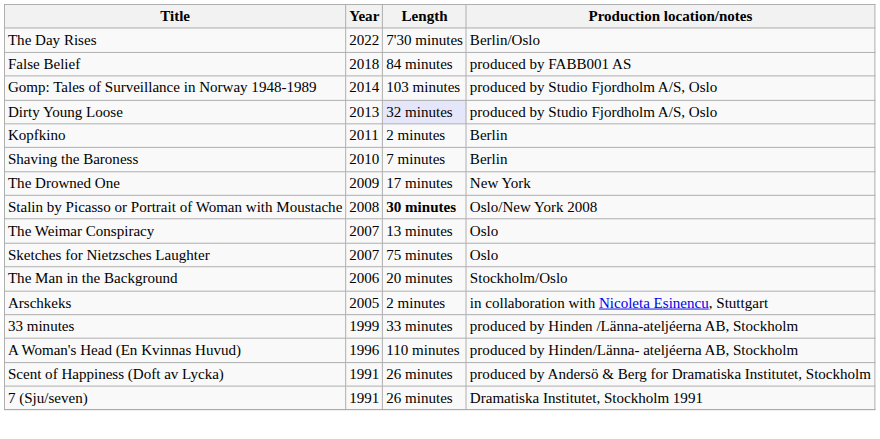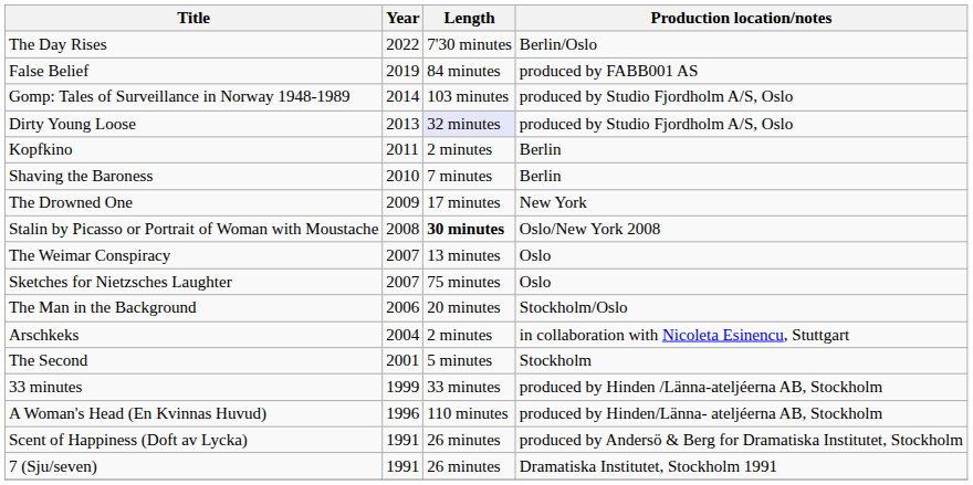False Belief | Year: 2018 -> 2019
Arschkeks | Year: 2005 -> 2004
+ row: The Second | 2001 | 5 minutes | Stockholm
